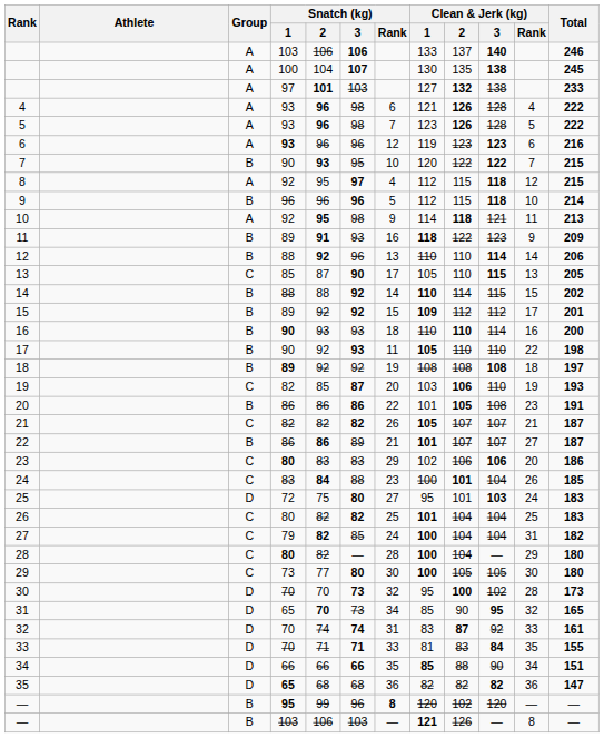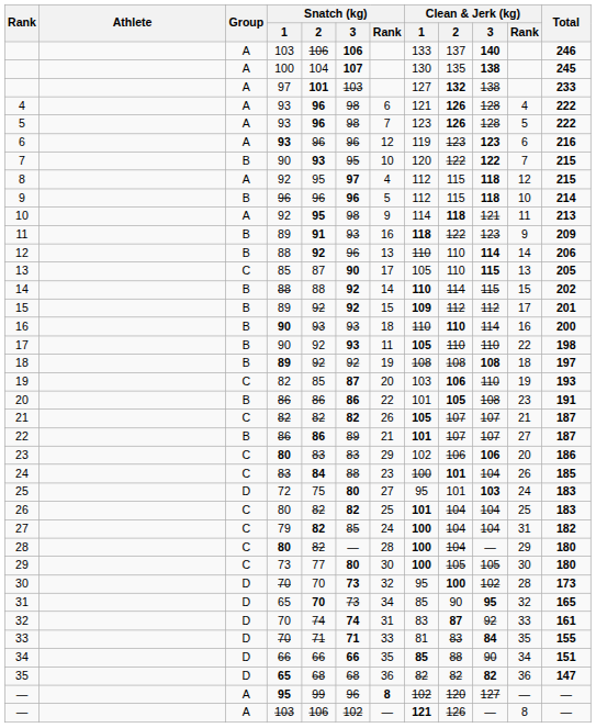— / 95 | Group: B -> A
— / 95 | Clean & Jerk (kg) / 1: 120 -> 102
— / 95 | Clean & Jerk (kg) / 2: 102 -> 120
— / 95 | Clean & Jerk (kg) / 3: 120 -> 127
— / 103 | Group: B -> A
— / 103 | Snatch (kg) / 3: 103 -> 102
